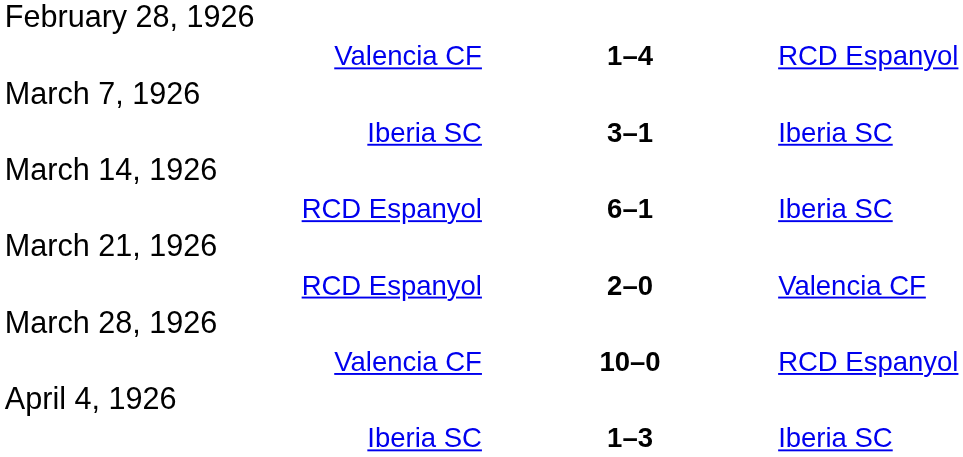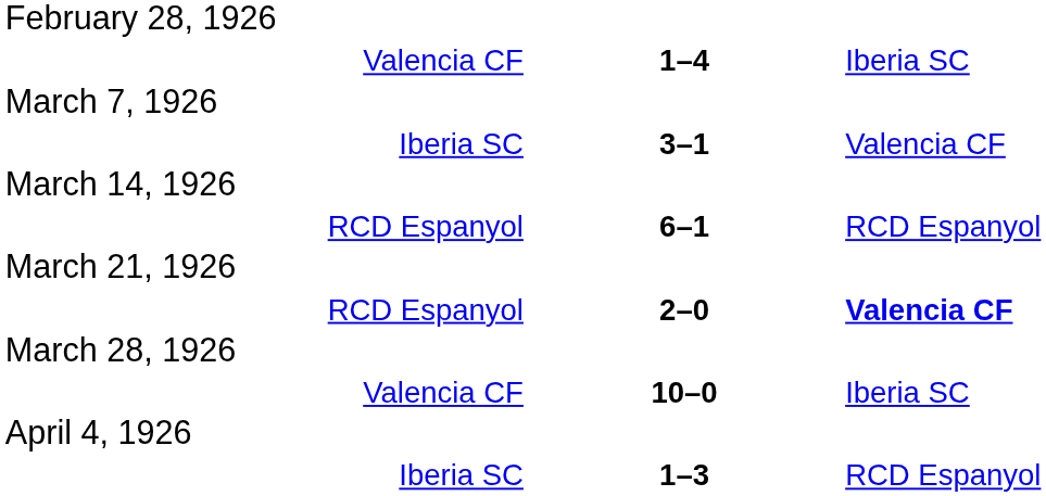Valencia CF / 1–4 | column 3: RCD Espanyol -> Iberia SC
Iberia SC / 3–1 | column 3: Iberia SC -> Valencia CF
RCD Espanyol / 6–1 | column 3: Iberia SC -> RCD Espanyol
RCD Espanyol / 2–0 | column 3: normal -> bold
Valencia CF / 10–0 | column 3: RCD Espanyol -> Iberia SC
Iberia SC / 1–3 | column 3: Iberia SC -> RCD Espanyol
